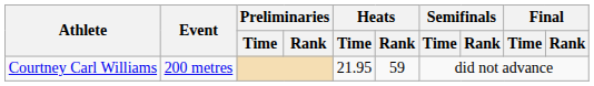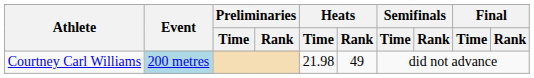Courtney Carl Williams | Event: no background -> lightblue background
Courtney Carl Williams | Heats / Time: 21.95 -> 21.98
Courtney Carl Williams | Heats / Rank: 59 -> 49
